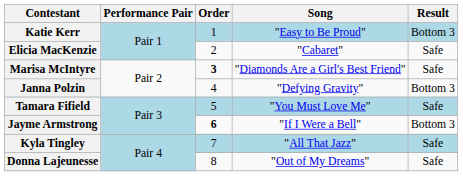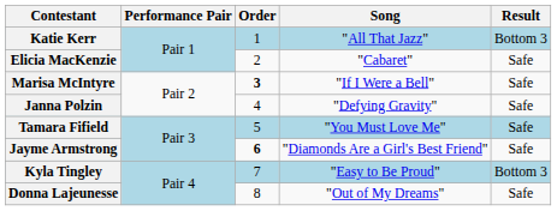Katie Kerr | Song: "Easy to Be Proud" -> "All That Jazz"
Marisa McIntyre | Song: "Diamonds Are a Girl's Best Friend" -> "If I Were a Bell"
Janna Polzin | Result: Bottom 3 -> Safe
Jayme Armstrong | Song: "If I Were a Bell" -> "Diamonds Are a Girl's Best Friend"
Jayme Armstrong | Result: Bottom 3 -> Safe
Kyla Tingley | Song: "All That Jazz" -> "Easy to Be Proud"
Kyla Tingley | Result: Safe -> Bottom 3
